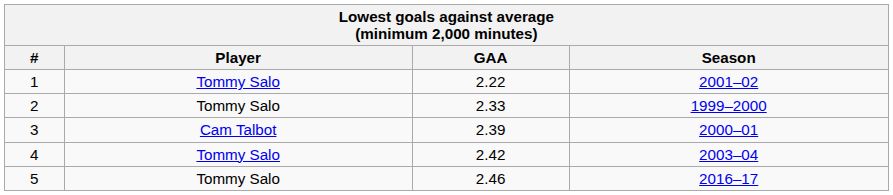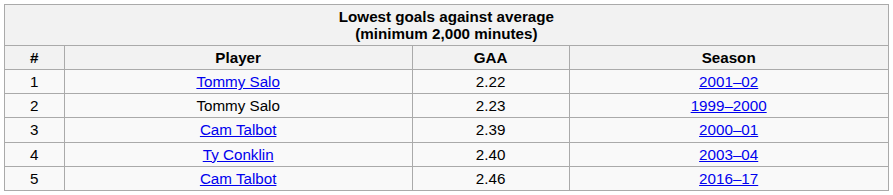2 | GAA: 2.33 -> 2.23
4 | Player: Tommy Salo -> Ty Conklin
4 | GAA: 2.42 -> 2.40
5 | Player: Tommy Salo -> Cam Talbot
